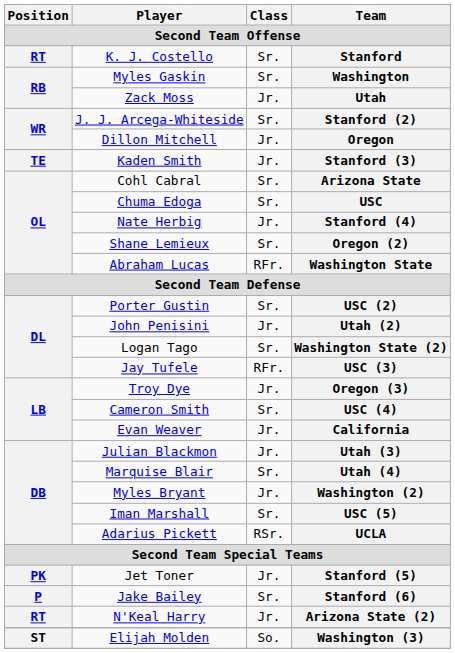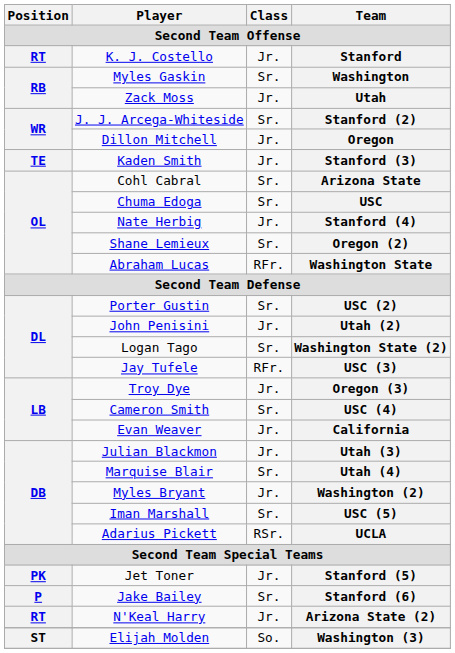Stanford | Class: Sr. -> Jr.
